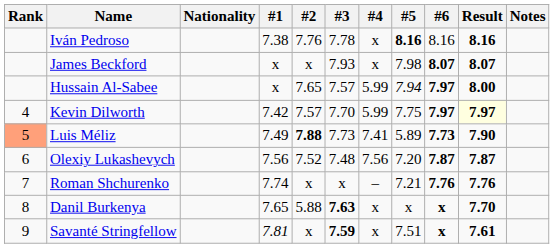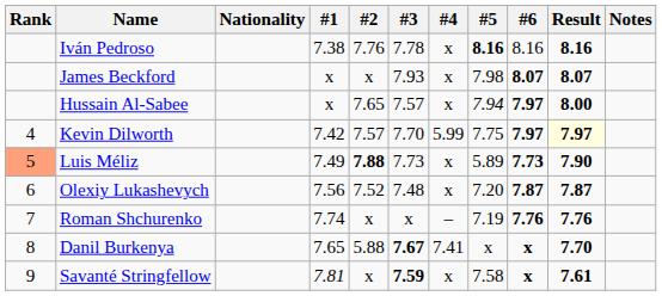Hussain Al-Sabee | #4: 5.99 -> x
Luis Méliz | #4: 7.41 -> x
Olexiy Lukashevych | #4: 7.56 -> x
Roman Shchurenko | #5: 7.21 -> 7.19
Danil Burkenya | #3: 7.63 -> 7.67
Danil Burkenya | #4: x -> 7.41
Savanté Stringfellow | #5: 7.51 -> 7.58
